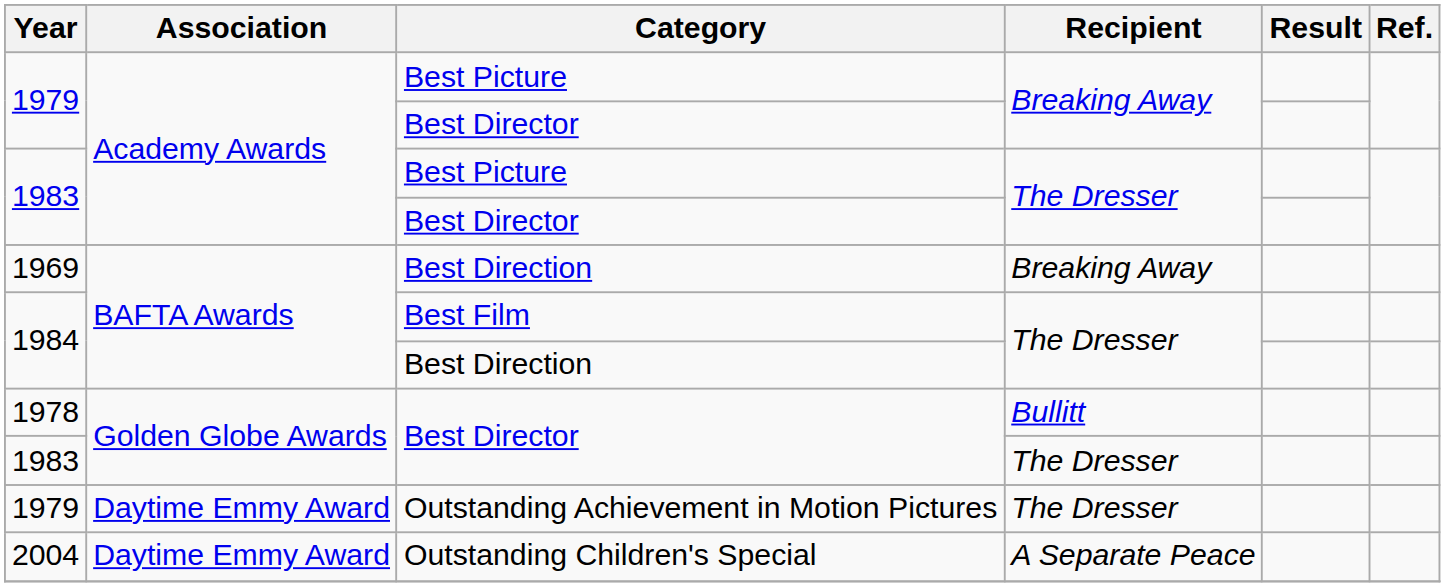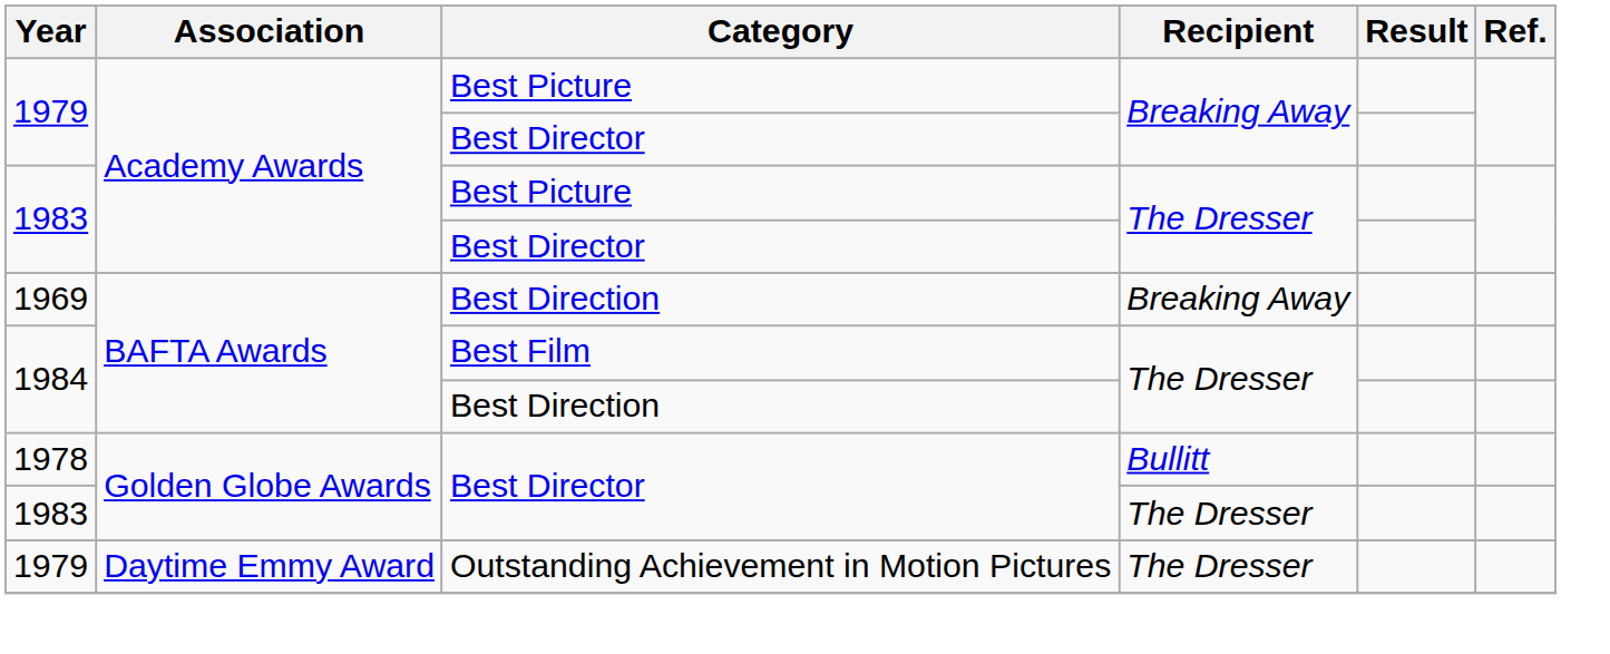- row: 2004 | Daytime Emmy Award | Outstanding Children's Special | A Separate Peace
